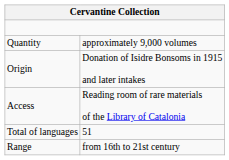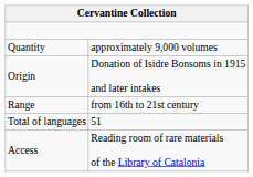rows swapped: Range <-> Access
